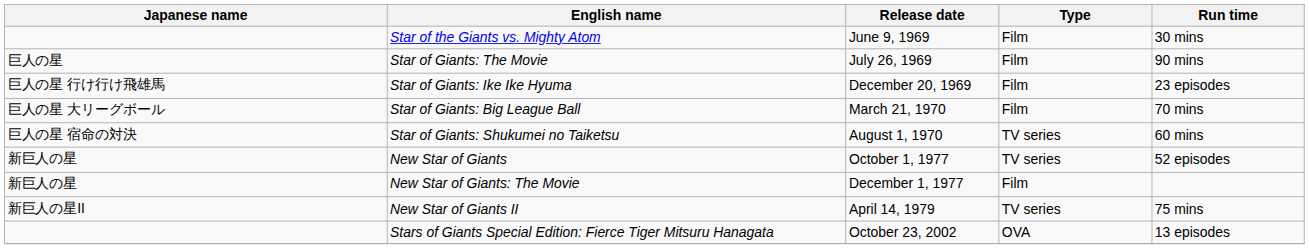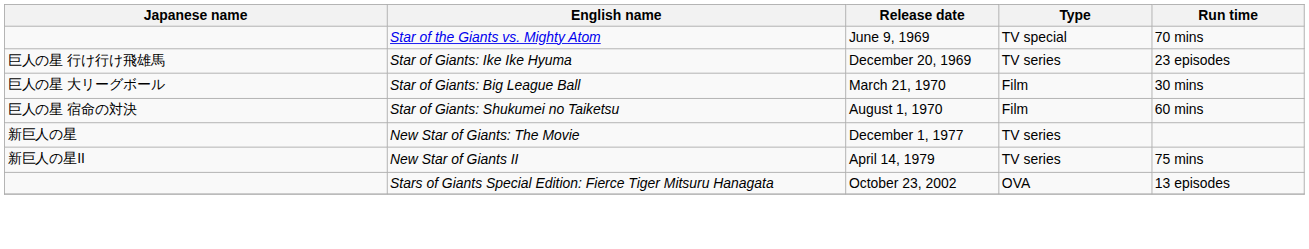Star of the Giants vs. Mighty Atom | Type: Film -> TV special
Star of the Giants vs. Mighty Atom | Run time: 30 mins -> 70 mins
- row: 巨人の星 | Star of Giants: The Movie | July 26, 1969 | Film | 90 mins
Star of Giants: Ike Ike Hyuma | Type: Film -> TV series
Star of Giants: Big League Ball | Run time: 70 mins -> 30 mins
Star of Giants: Shukumei no Taiketsu | Type: TV series -> Film
- row: 新巨人の星 | New Star of Giants | October 1, 1977 | TV series | 52 episodes
New Star of Giants: The Movie | Type: Film -> TV series
